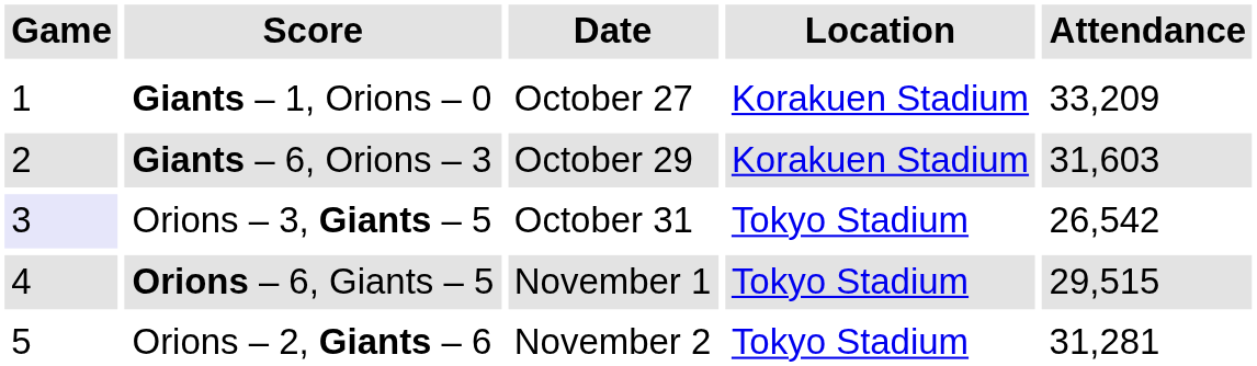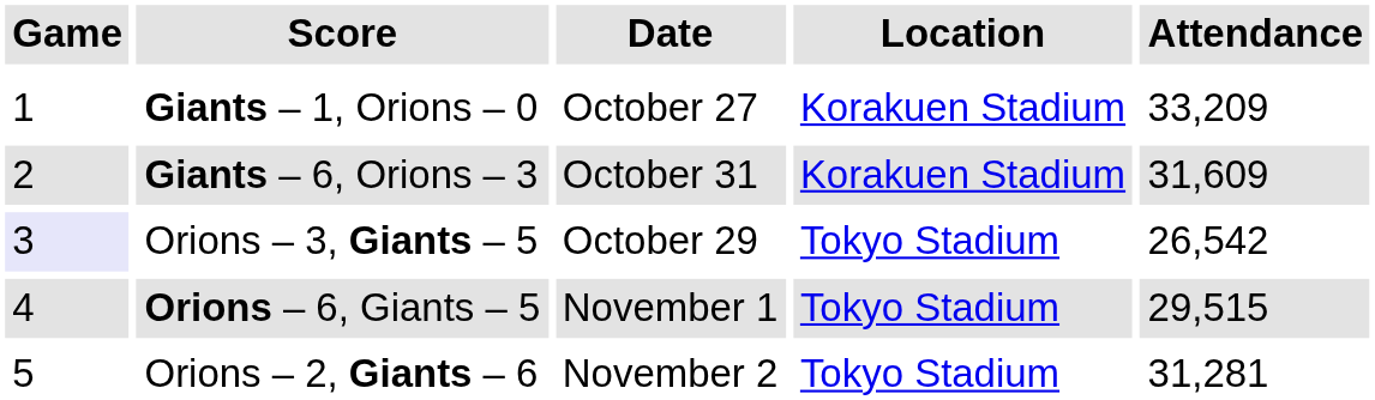Giants – 6, Orions – 3 | Date: October 29 -> October 31
Giants – 6, Orions – 3 | Attendance: 31,603 -> 31,609
Orions – 3, Giants – 5 | Date: October 31 -> October 29
